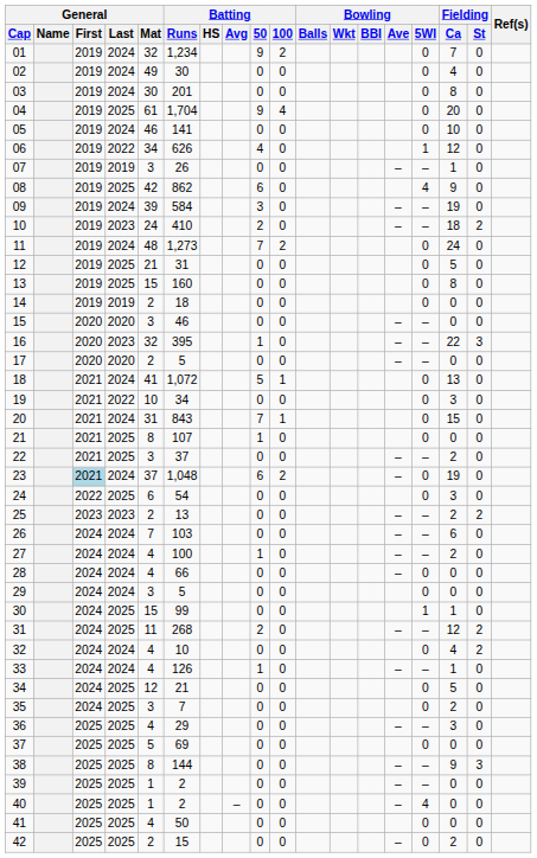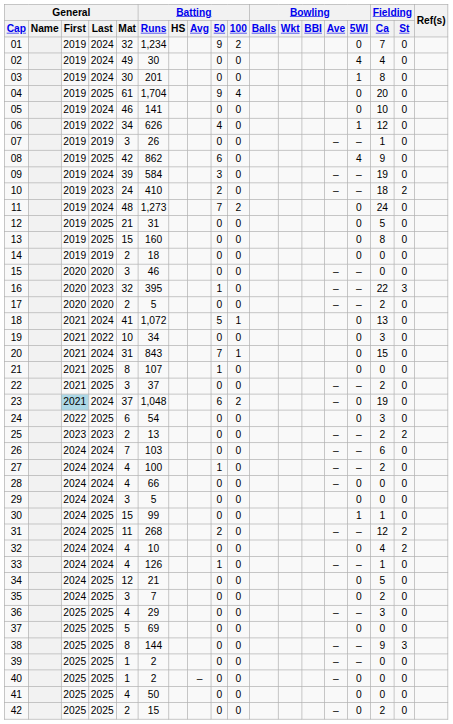02 | Bowling / 5WI: 0 -> 4
03 | Bowling / 5WI: 0 -> 1
17 | Fielding / Ca: 0 -> 2
40 | Bowling / 5WI: 4 -> 0
